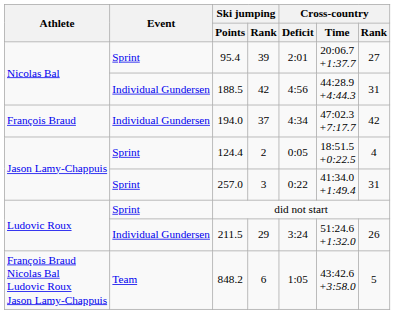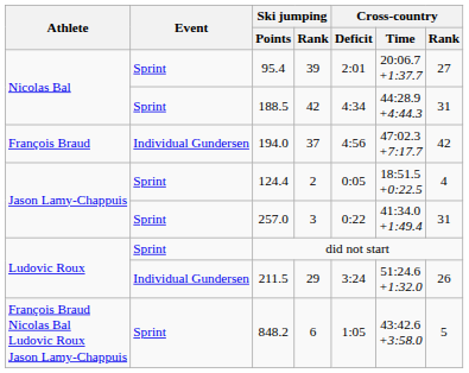188.5 | Event: Individual Gundersen -> Sprint
188.5 | Cross-country / Deficit: 4:56 -> 4:34
194.0 | Cross-country / Deficit: 4:34 -> 4:56
848.2 | Event: Team -> Sprint
